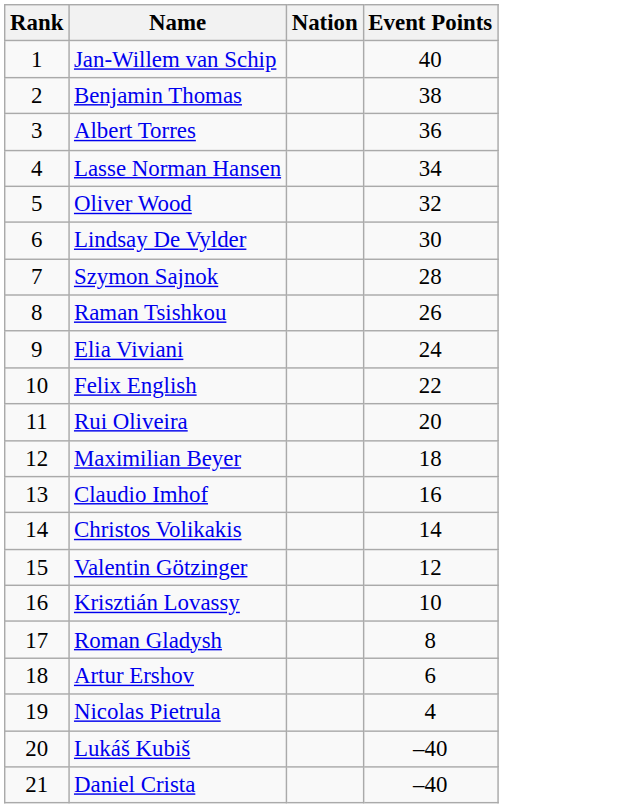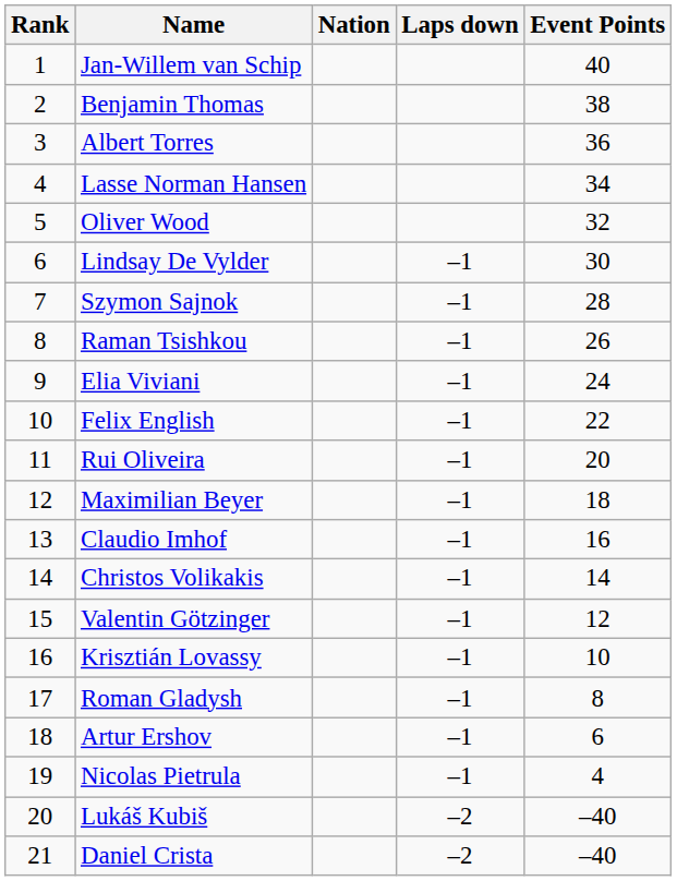+ column: Laps down | –1 | –1 | –1 | –1 | –1 | –1 | –1 | –1 | –1 | –1 | –1 | –1 | –1 | –1 | –2 | –2
